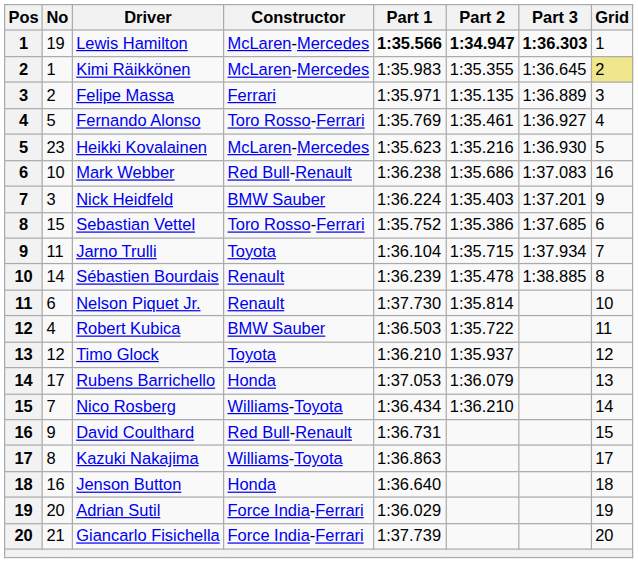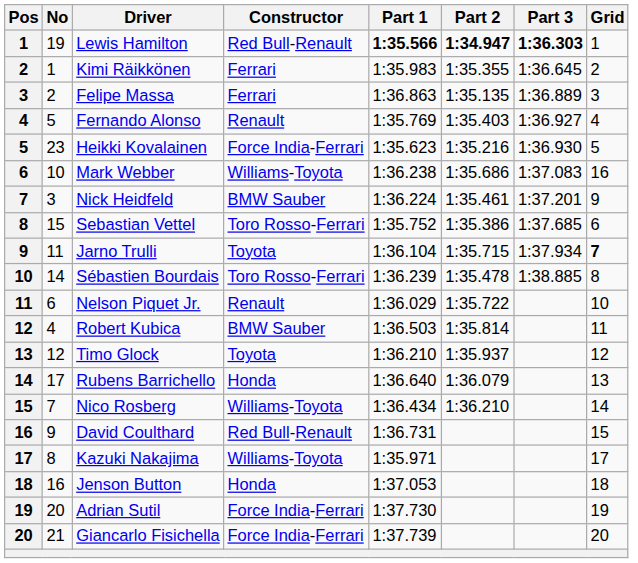Lewis Hamilton | Constructor: McLaren-Mercedes -> Red Bull-Renault
Kimi Räikkönen | Constructor: McLaren-Mercedes -> Ferrari
Kimi Räikkönen | Grid: khaki background -> no background
Felipe Massa | Part 1: 1:35.971 -> 1:36.863
Fernando Alonso | Constructor: Toro Rosso-Ferrari -> Renault
Fernando Alonso | Part 2: 1:35.461 -> 1:35.403
Heikki Kovalainen | Constructor: McLaren-Mercedes -> Force India-Ferrari
Mark Webber | Constructor: Red Bull-Renault -> Williams-Toyota
Nick Heidfeld | Part 2: 1:35.403 -> 1:35.461
Jarno Trulli | Grid: normal -> bold
Sébastien Bourdais | Constructor: Renault -> Toro Rosso-Ferrari
Nelson Piquet Jr. | Part 1: 1:37.730 -> 1:36.029
Nelson Piquet Jr. | Part 2: 1:35.814 -> 1:35.722
Robert Kubica | Part 2: 1:35.722 -> 1:35.814
Rubens Barrichello | Part 1: 1:37.053 -> 1:36.640
Kazuki Nakajima | Part 1: 1:36.863 -> 1:35.971
Jenson Button | Part 1: 1:36.640 -> 1:37.053
Adrian Sutil | Part 1: 1:36.029 -> 1:37.730
